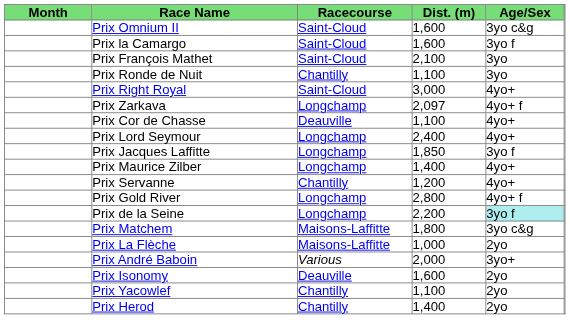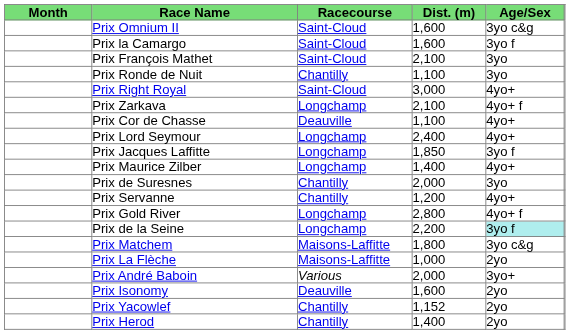Prix Zarkava | Dist. (m): 2,097 -> 2,100
+ row: Prix de Suresnes | Chantilly | 2,000 | 3yo
Prix Yacowlef | Dist. (m): 1,100 -> 1,152
